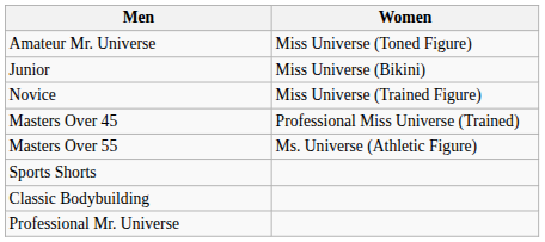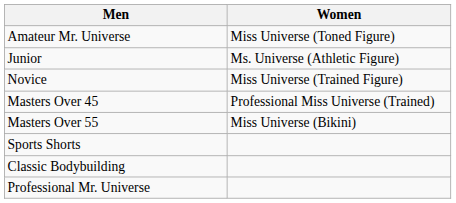Junior | Women: Miss Universe (Bikini) -> Ms. Universe (Athletic Figure)
Masters Over 55 | Women: Ms. Universe (Athletic Figure) -> Miss Universe (Bikini)
